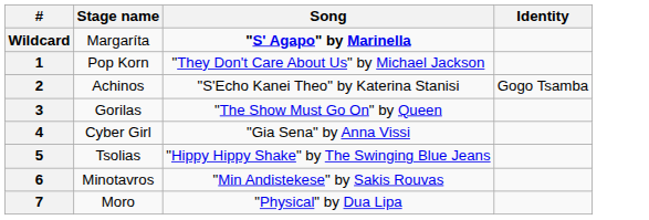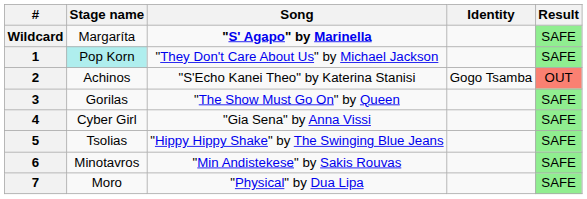+ column: Result | SAFE | SAFE | OUT | SAFE | SAFE | SAFE | SAFE | SAFE
1 | Stage name: no background -> paleturquoise background
